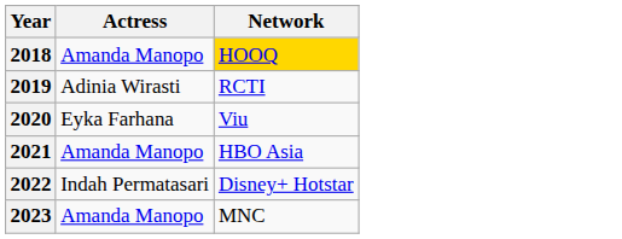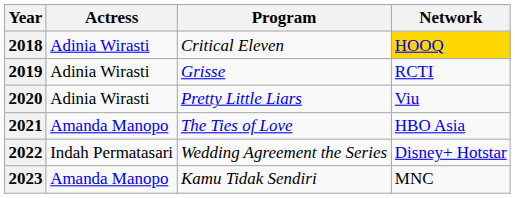+ column: Program | Critical Eleven | Grisse | Pretty Little Liars | The Ties of Love | Wedding Agreement the Series | Kamu Tidak Sendiri
2018 | Actress: Amanda Manopo -> Adinia Wirasti
2020 | Actress: Eyka Farhana -> Adinia Wirasti
